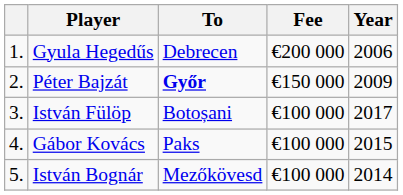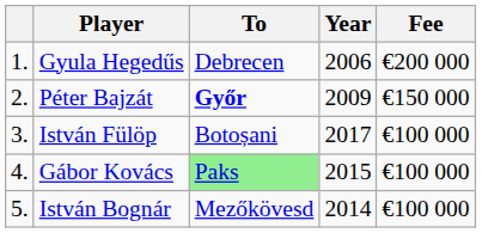columns swapped: Fee <-> Year
Gábor Kovács | To: no background -> lightgreen background
